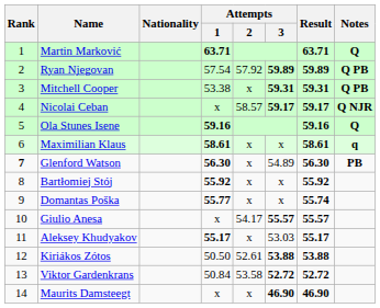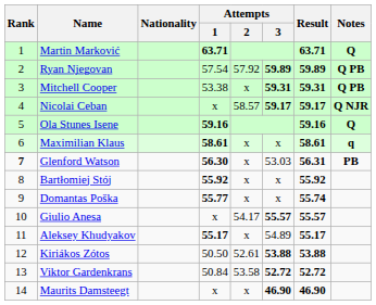Glenford Watson | Attempts / 3: 54.89 -> 53.03
Glenford Watson | Result: 56.30 -> 56.31
Aleksey Khudyakov | Attempts / 3: 53.03 -> 54.89
